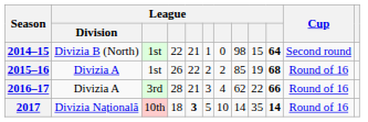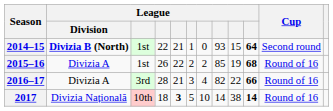2014–15 | League / Division: normal -> bold
2014–15 | column 8: 98 -> 93
2016–17 | column 8: 62 -> 82
2017 | column 9: 35 -> 38
